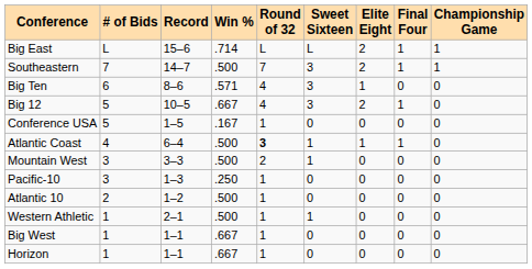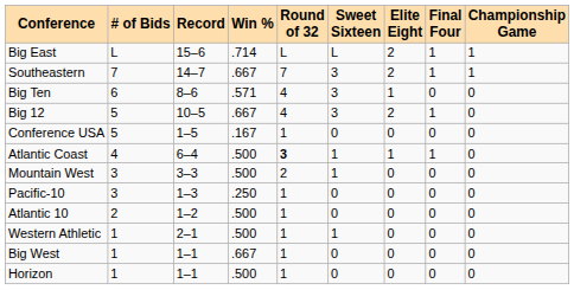Southeastern | Win %: .500 -> .667
Horizon | Win %: .667 -> .500
